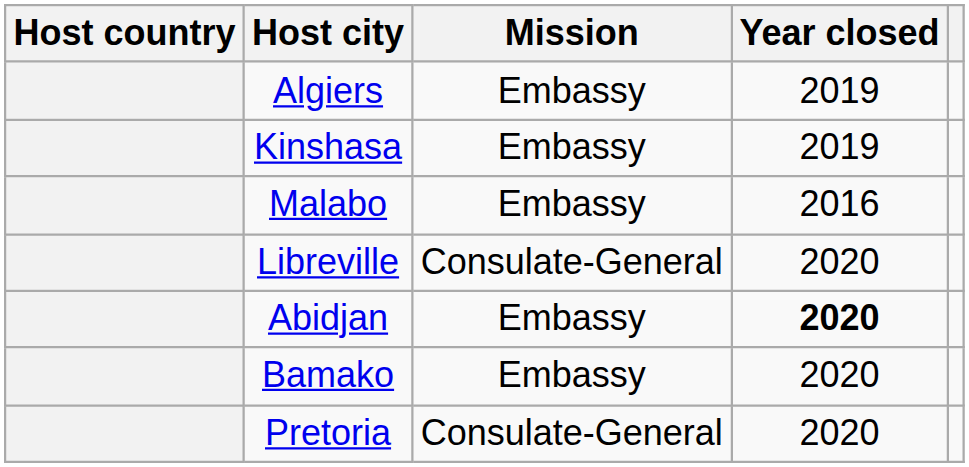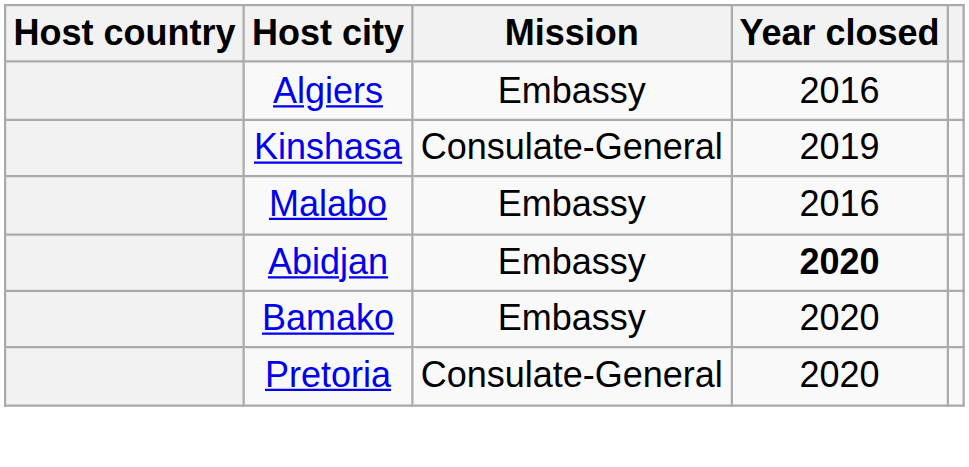Algiers | Year closed: 2019 -> 2016
Kinshasa | Mission: Embassy -> Consulate-General
- row: Libreville | Consulate-General | 2020
